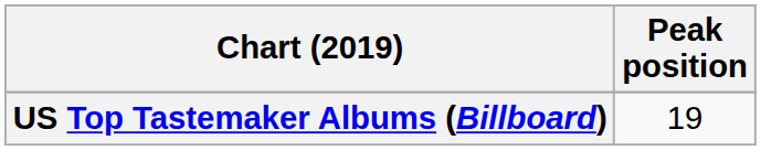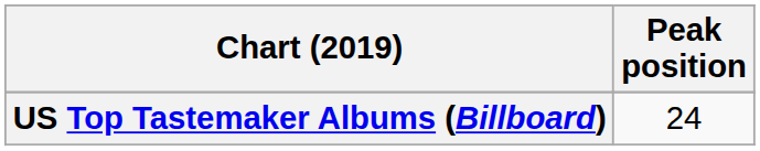US Top Tastemaker Albums (Billboard) | Peak position: 19 -> 24
